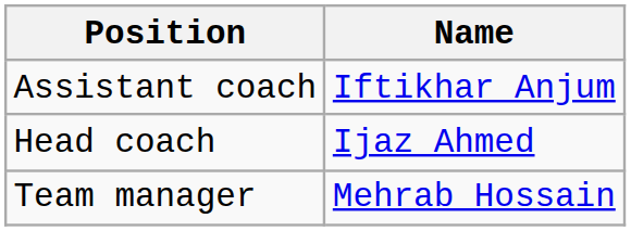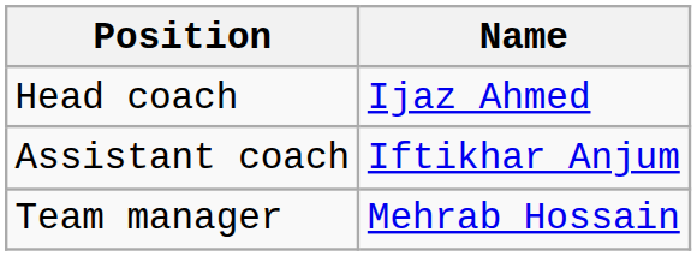rows swapped: Head coach <-> Assistant coach
